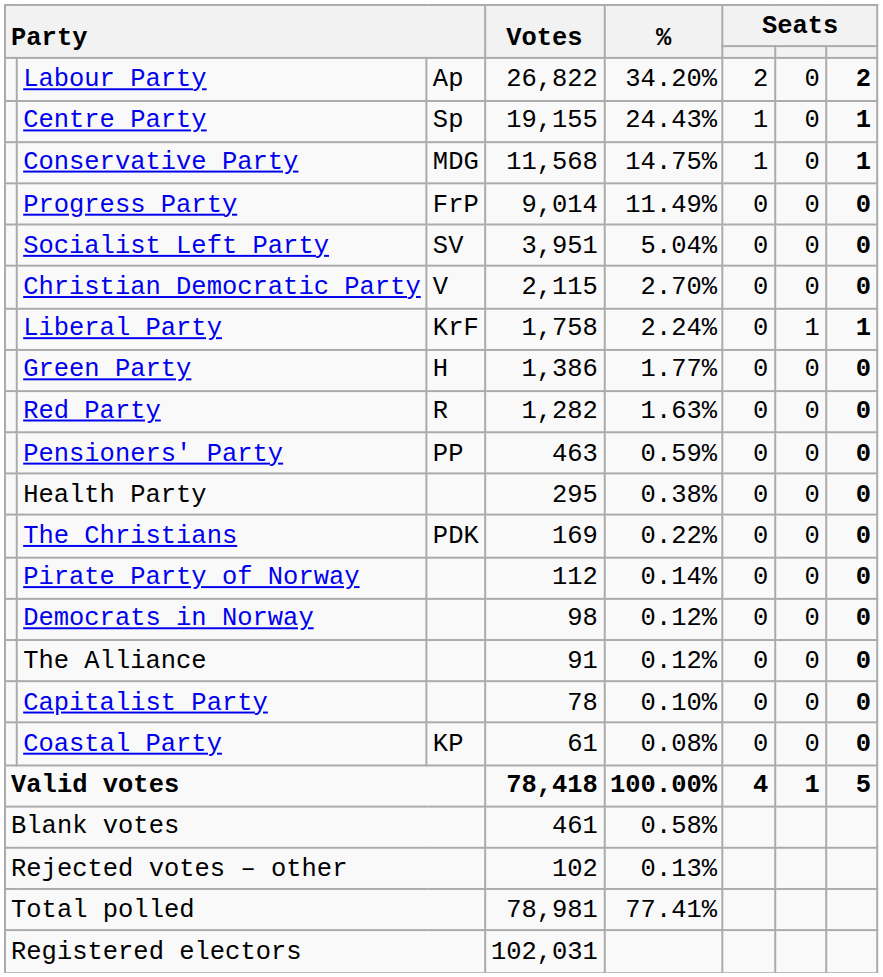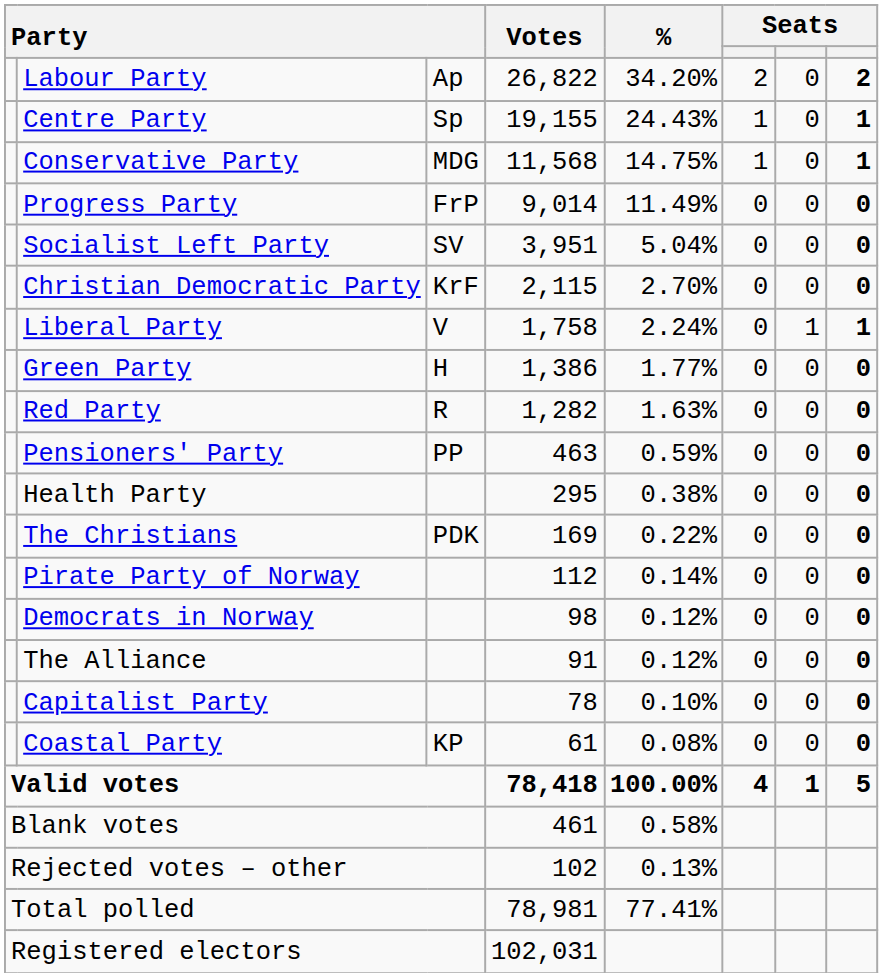Christian Democratic Party | column 3: V -> KrF
Liberal Party | column 3: KrF -> V
